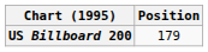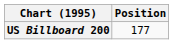US Billboard 200 | Position: 179 -> 177
